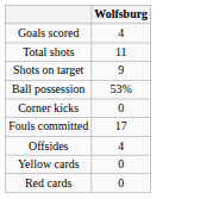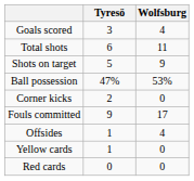+ column: Tyresö | 3 | 6 | 5 | 47% | 2 | 9 | 1 | 1 | 0
